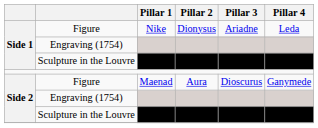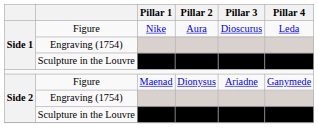Side 1 / Figure | Pillar 2: Dionysus -> Aura
Side 1 / Figure | Pillar 3: Ariadne -> Dioscurus
Side 2 / Figure | Pillar 2: Aura -> Dionysus
Side 2 / Figure | Pillar 3: Dioscurus -> Ariadne
